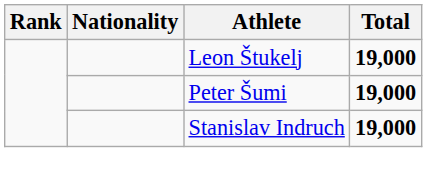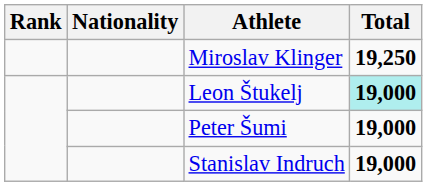+ row: Miroslav Klinger | 19,250
Leon Štukelj | Total: no background -> paleturquoise background
